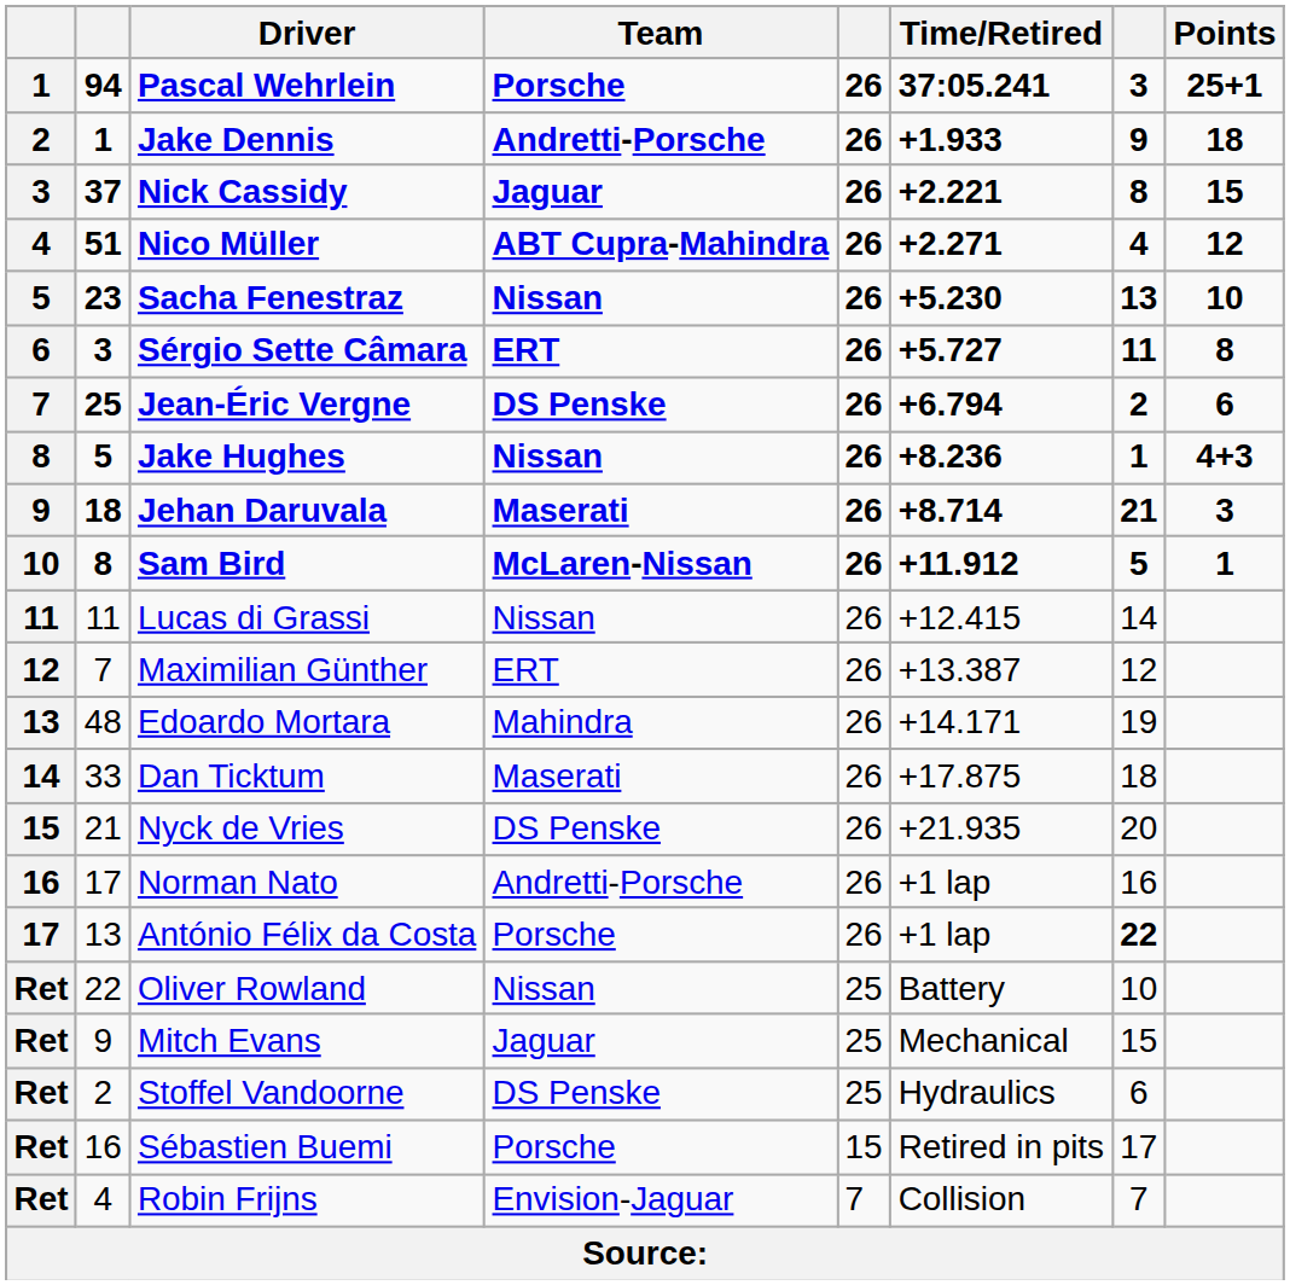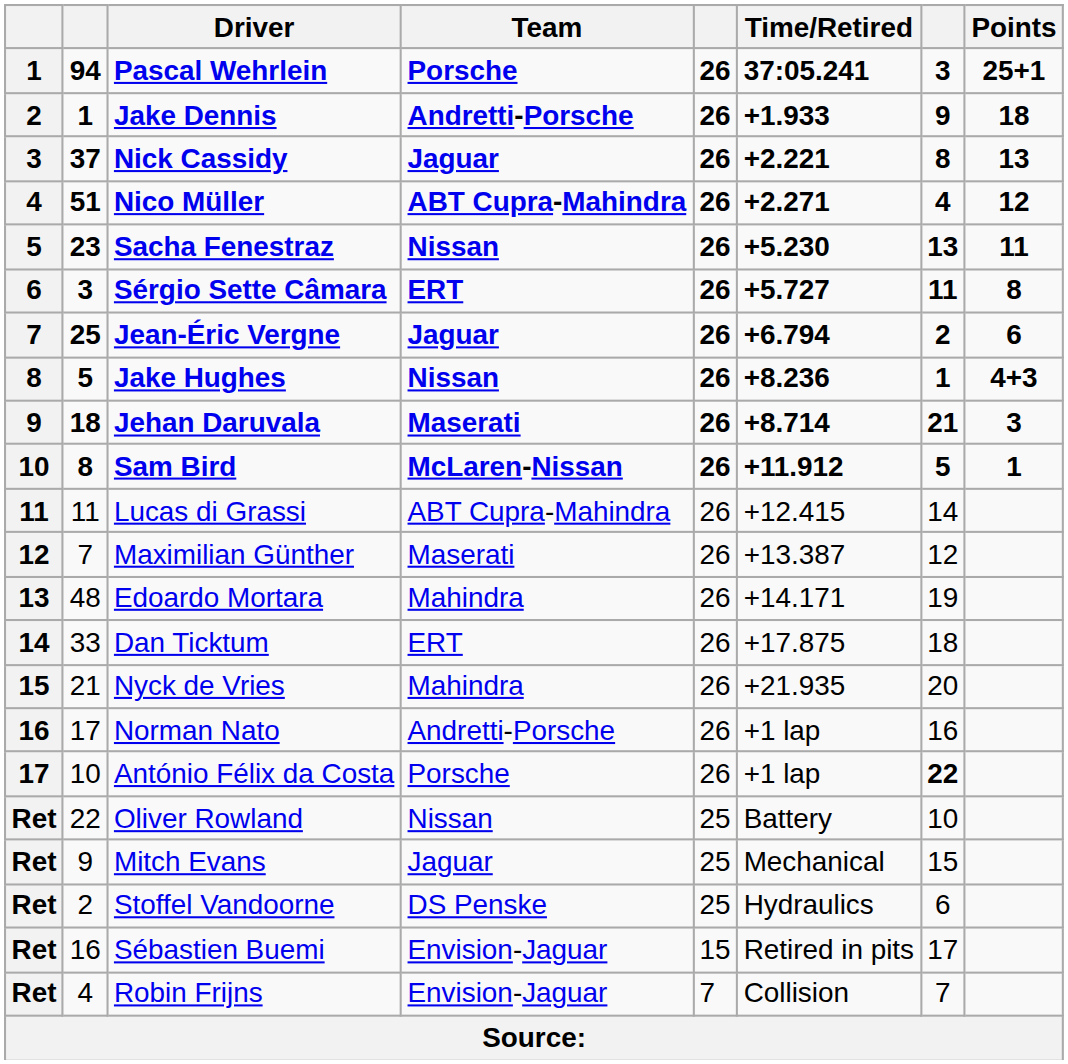Nick Cassidy | Points: 15 -> 13
Sacha Fenestraz | Points: 10 -> 11
Jean-Éric Vergne | Team: DS Penske -> Jaguar
Lucas di Grassi | Team: Nissan -> ABT Cupra-Mahindra
Maximilian Günther | Team: ERT -> Maserati
Dan Ticktum | Team: Maserati -> ERT
Nyck de Vries | Team: DS Penske -> Mahindra
António Félix da Costa | column 2: 13 -> 10
Sébastien Buemi | Team: Porsche -> Envision-Jaguar
